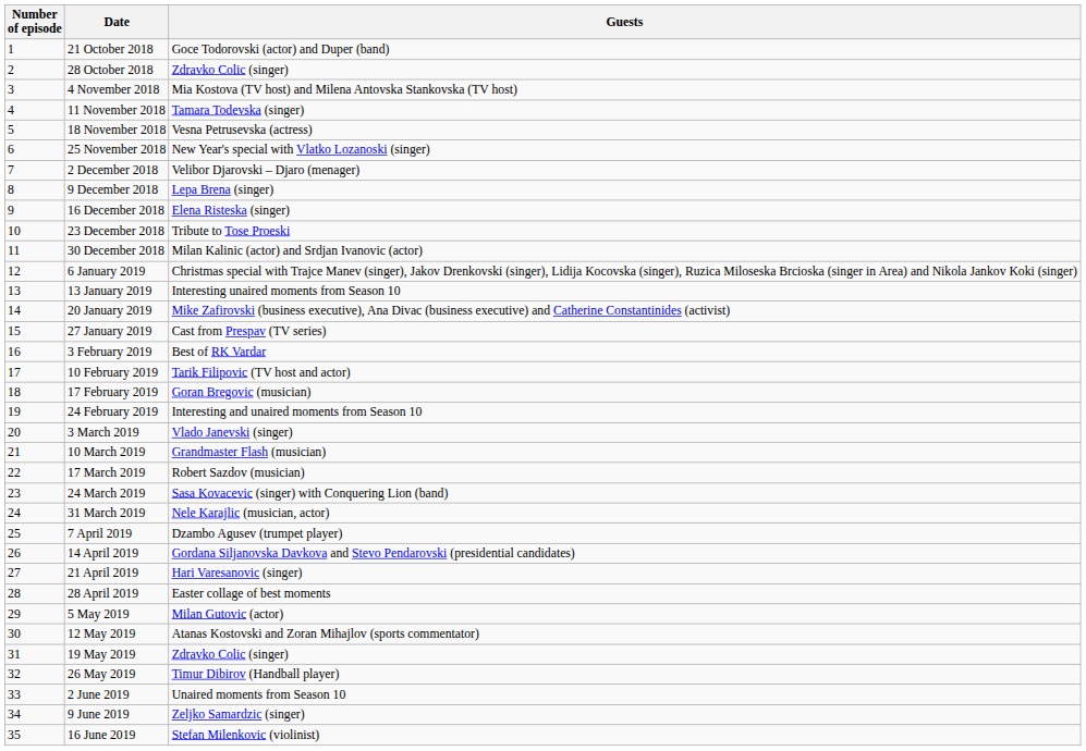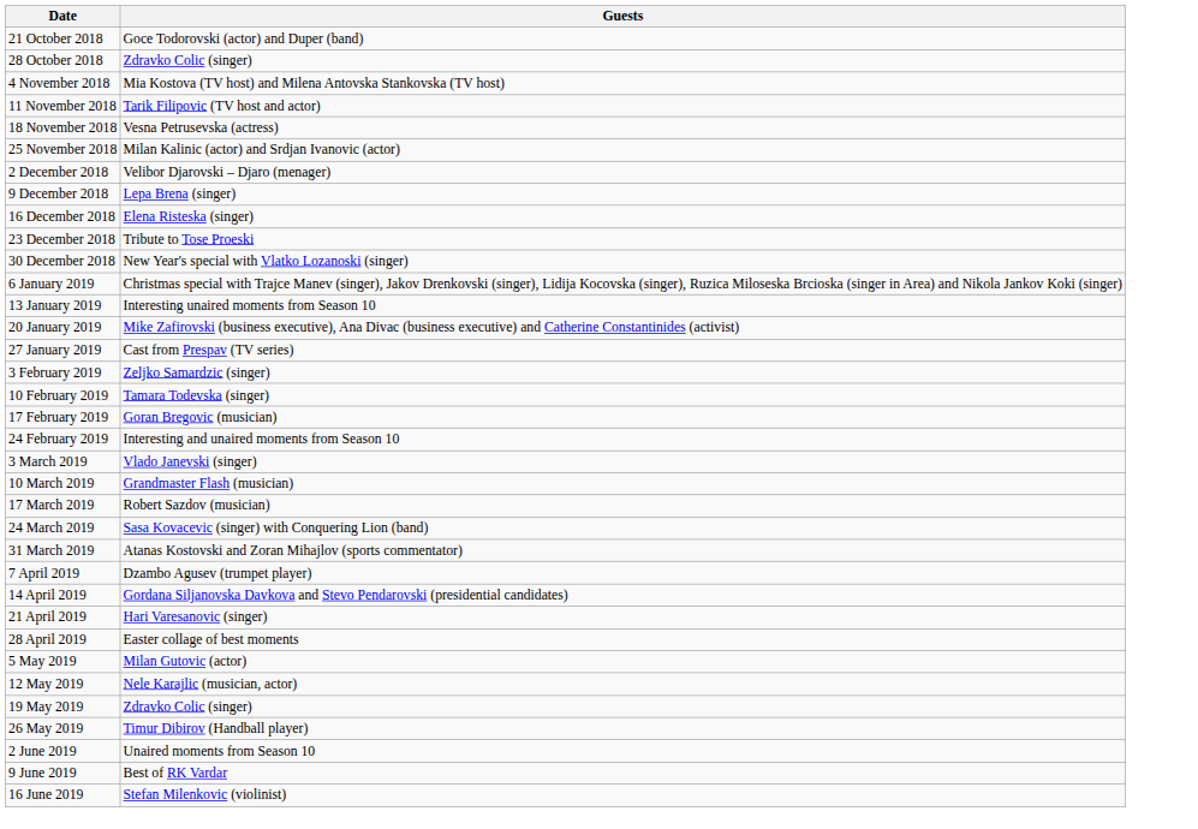- column: Number of episode | 1 | 2 | 3 | 4 | 5 | 6 | 7 | 8 | 9 | 10 | 11 | 12 | 13 | 14 | 15 | 16 | 17 | 18 | 19 | 20 | 21 | 22 | 23 | 24 | 25 | 26 | 27 | 28 | 29 | 30 | 31 | 32 | 33 | 34 | 35
11 November 2018 | Guests: Tamara Todevska (singer) -> Tarik Filipovic (TV host and actor)
25 November 2018 | Guests: New Year's special with Vlatko Lozanoski (singer) -> Milan Kalinic (actor) and Srdjan Ivanovic (actor)
30 December 2018 | Guests: Milan Kalinic (actor) and Srdjan Ivanovic (actor) -> New Year's special with Vlatko Lozanoski (singer)
3 February 2019 | Guests: Best of RK Vardar -> Zeljko Samardzic (singer)
10 February 2019 | Guests: Tarik Filipovic (TV host and actor) -> Tamara Todevska (singer)
31 March 2019 | Guests: Nele Karajlic (musician, actor) -> Atanas Kostovski and Zoran Mihajlov (sports commentator)
12 May 2019 | Guests: Atanas Kostovski and Zoran Mihajlov (sports commentator) -> Nele Karajlic (musician, actor)
9 June 2019 | Guests: Zeljko Samardzic (singer) -> Best of RK Vardar
